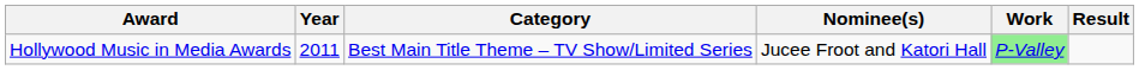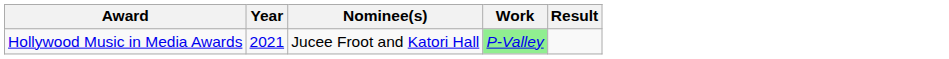- column: Category | Best Main Title Theme – TV Show/Limited Series
Hollywood Music in Media Awards | Year: 2011 -> 2021
